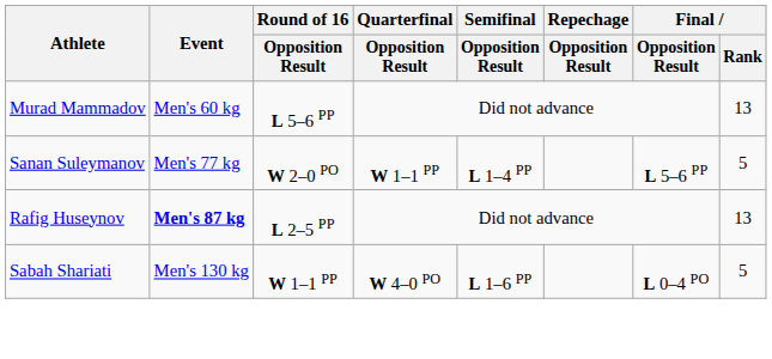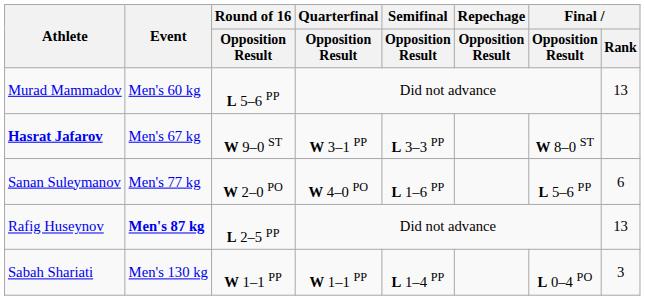+ row: Hasrat Jafarov | Men's 67 kg | W 9–0 ST | W 3–1 PP | L 3–3 PP | W 8–0 ST
Sanan Suleymanov | Quarterfinal / Opposition Result: W 1–1 PP -> W 4–0 PO
Sanan Suleymanov | Semifinal / Opposition Result: L 1–4 PP -> L 1–6 PP
Sanan Suleymanov | Final / Rank: 5 -> 6
Sabah Shariati | Quarterfinal / Opposition Result: W 4–0 PO -> W 1–1 PP
Sabah Shariati | Semifinal / Opposition Result: L 1–6 PP -> L 1–4 PP
Sabah Shariati | Final / Rank: 5 -> 3
